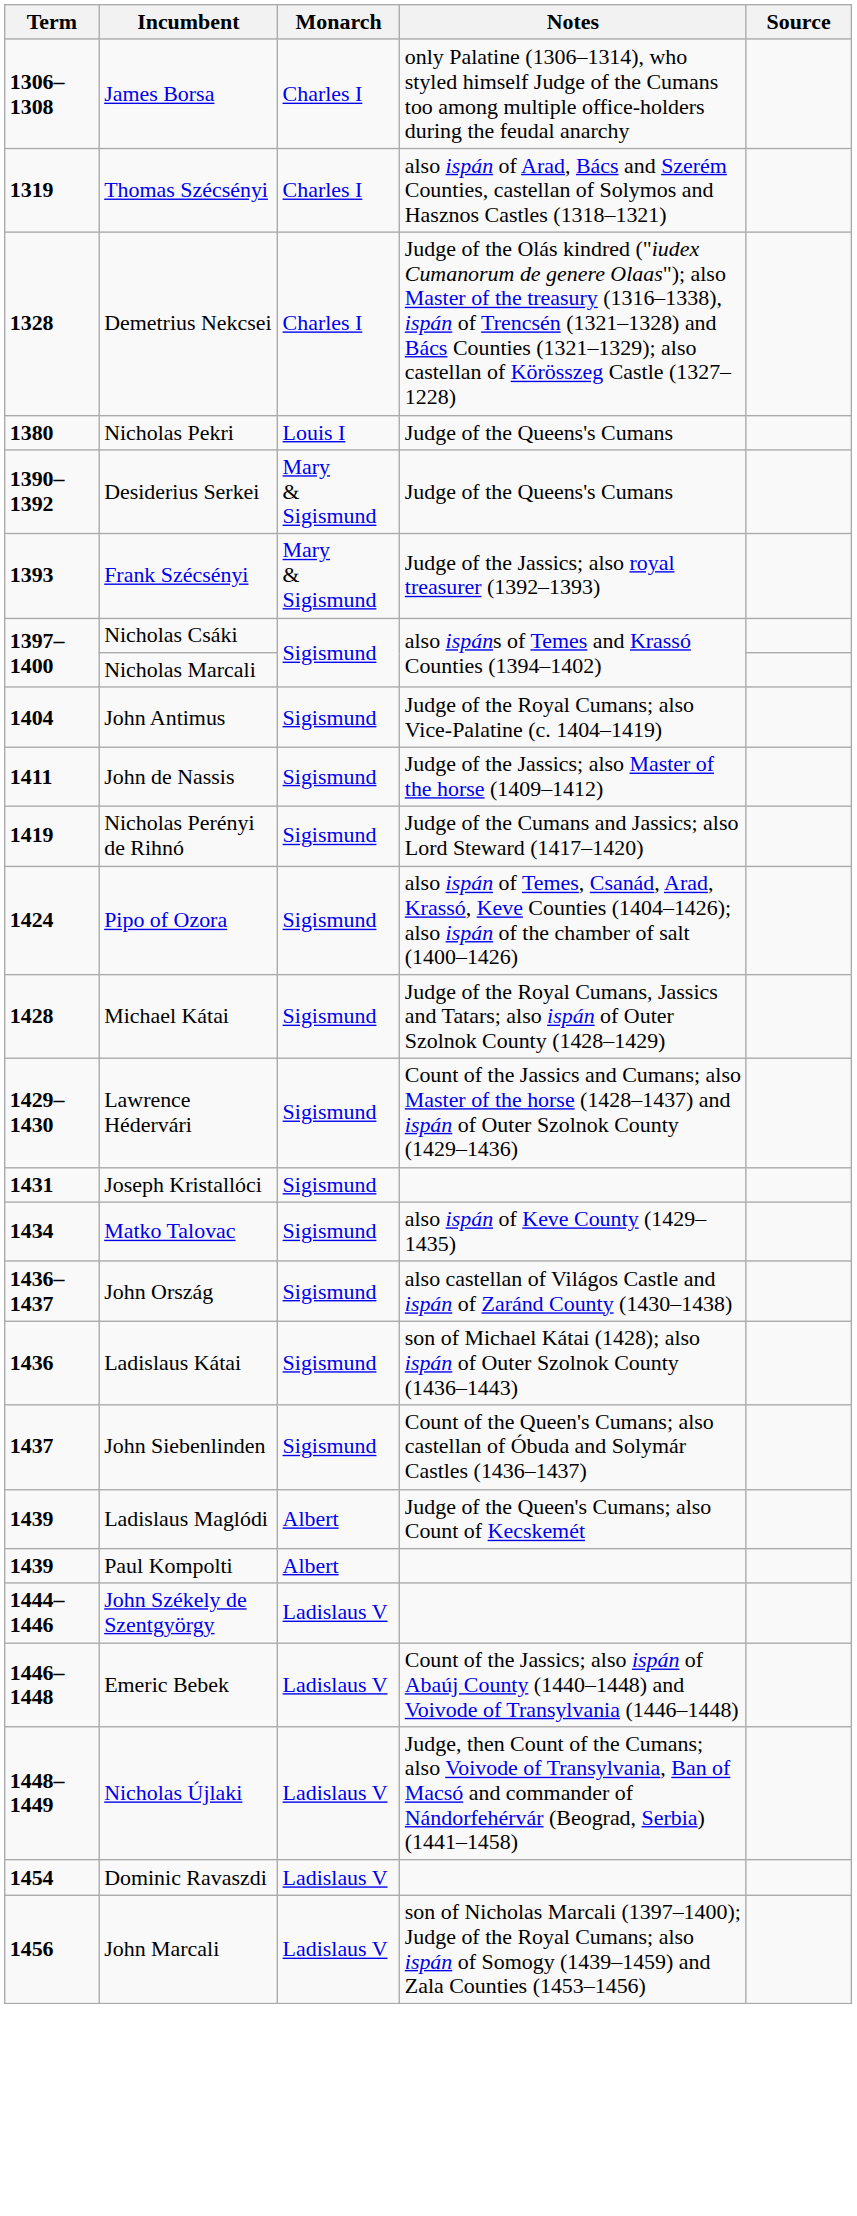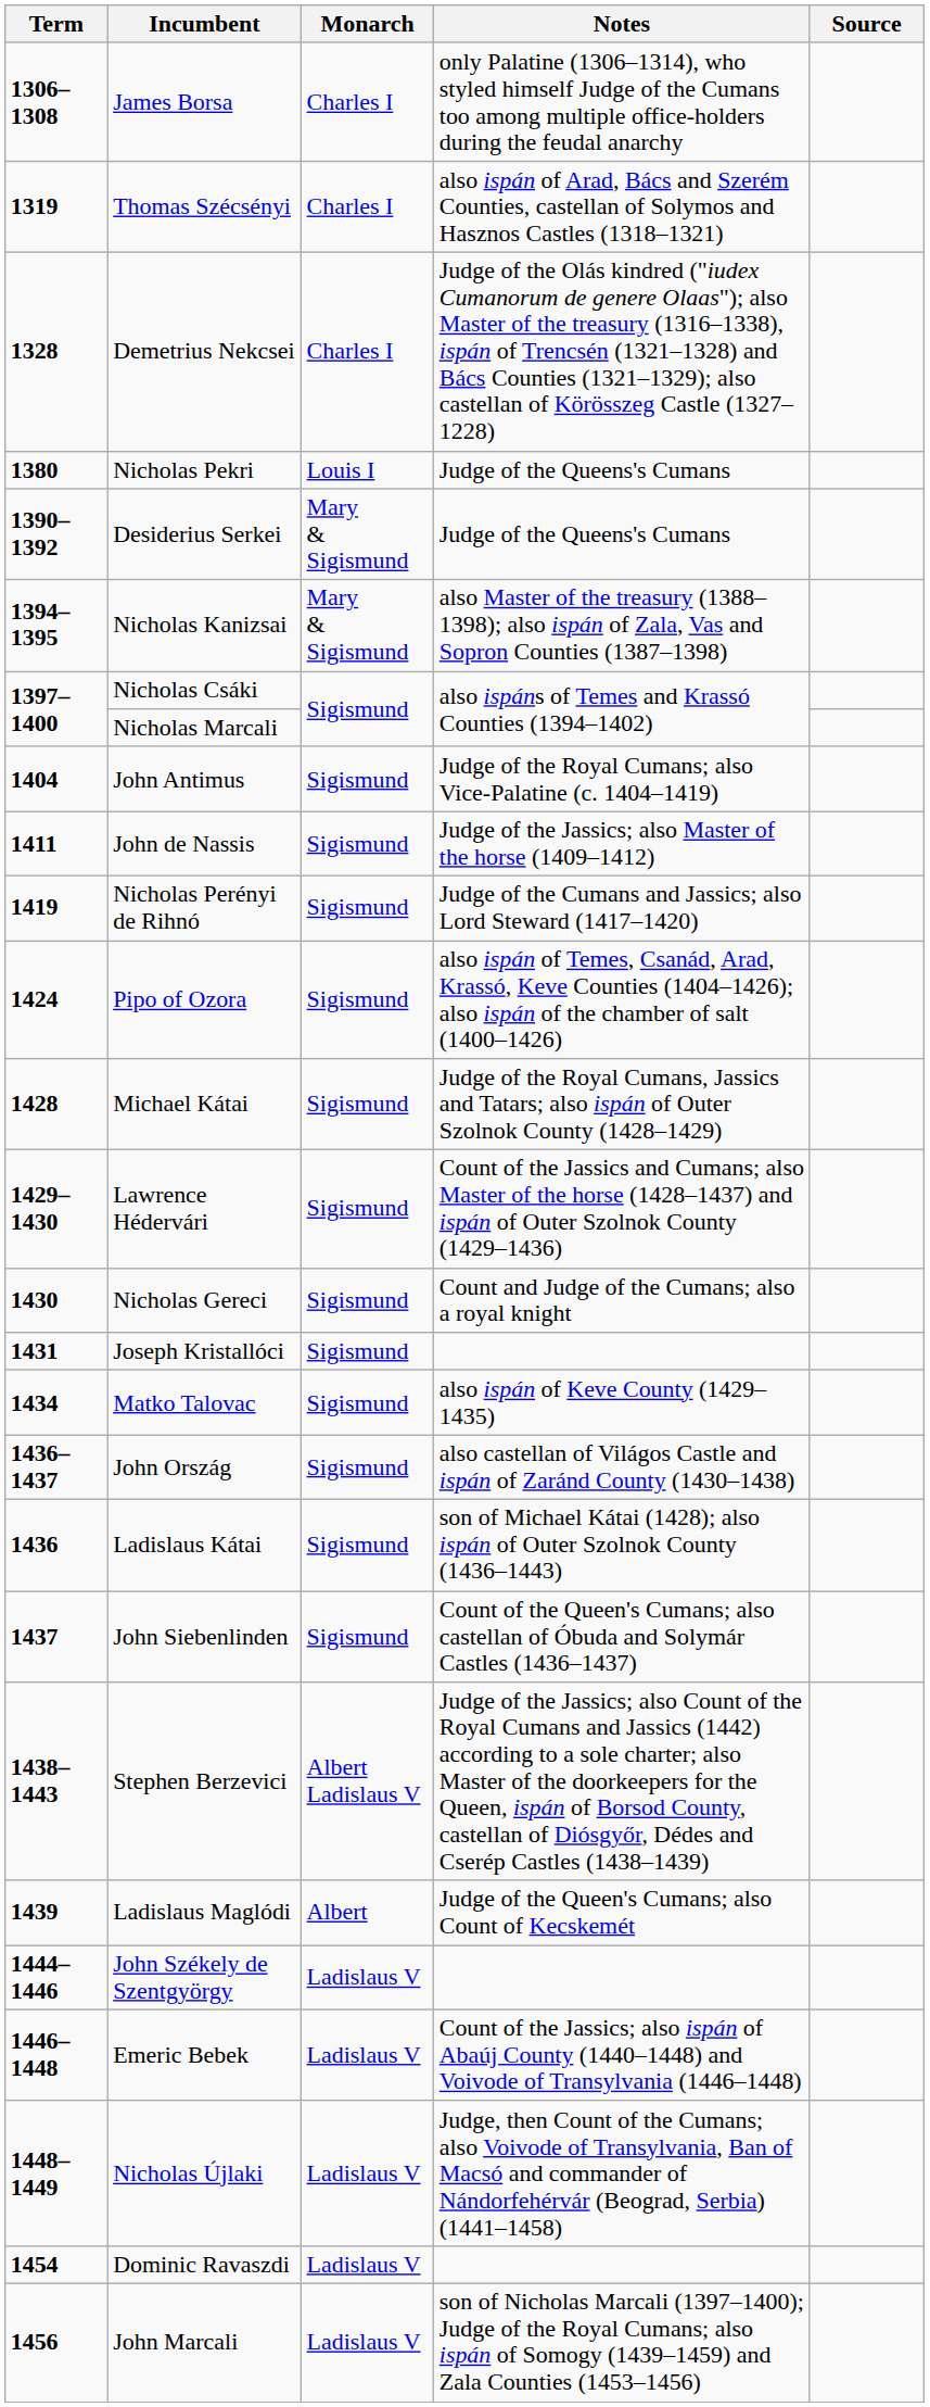- row: 1393 | Frank Szécsényi | Mary & Sigismund | Judge of the Jassics; also royal treasurer (1392–1393)
+ row: 1394–1395 | Nicholas Kanizsai | Mary & Sigismund | also Master of the treasury (1388–1398); also ispán of Zala, Vas and Sopron Counties (1387–1398)
+ row: 1430 | Nicholas Gereci | Sigismund | Count and Judge of the Cumans; also a royal knight
+ row: 1438–1443 | Stephen Berzevici | Albert Ladislaus V | Judge of the Jassics; also Count of the Royal Cumans and Jassics (1442) according to a sole charter; also Master of the doorkeepers for the Queen, ispán of Borsod County, castellan of Diósgyőr, Dédes and Cserép Castles (1438–1439)
- row: 1439 | Paul Kompolti | Albert
